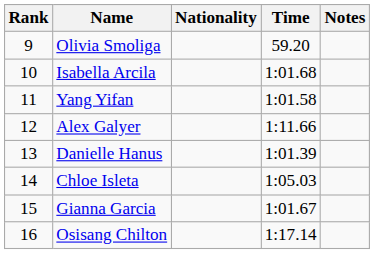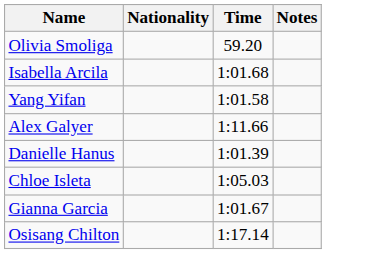- column: Rank | 9 | 10 | 11 | 12 | 13 | 14 | 15 | 16
